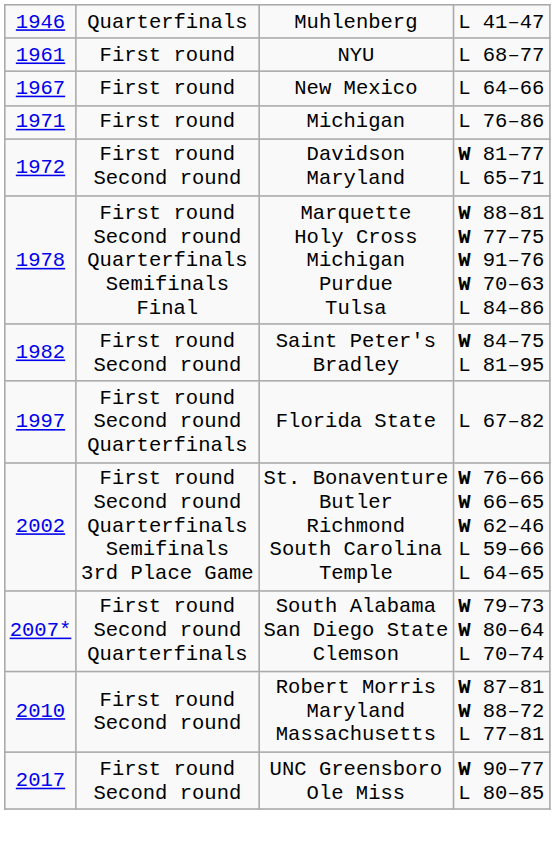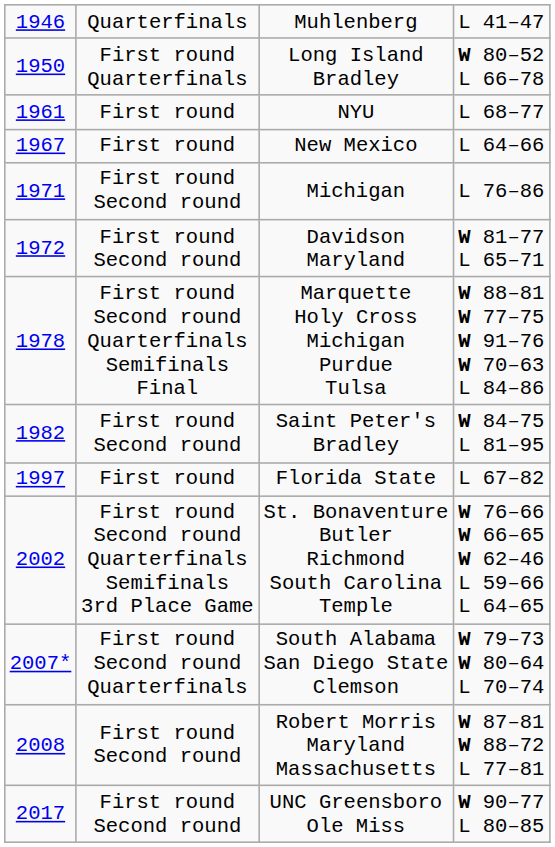+ row: 1950 | First round Quarterfinals | Long Island Bradley | W 80–52 L 66–78
Michigan | column 2: First round -> First round Second round
Florida State | column 2: First round Second round Quarterfinals -> First round
Robert Morris Maryland Massachusetts | column 1: 2010 -> 2008
